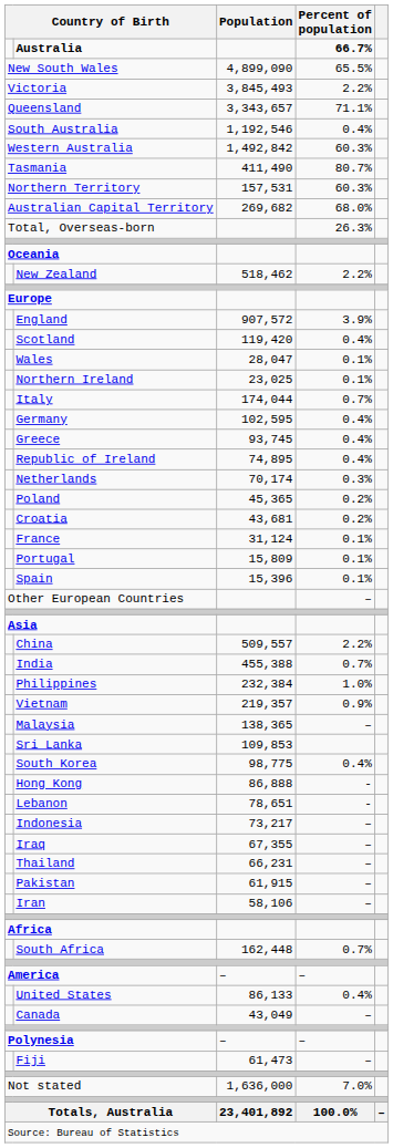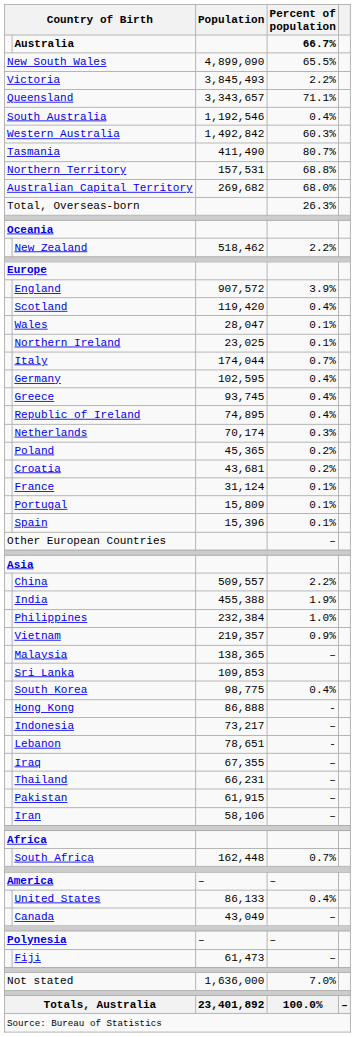Northern Territory | Percent of population: 60.3% -> 68.8%
India | Percent of population: 0.7% -> 1.9%
rows swapped: Lebanon <-> Indonesia
